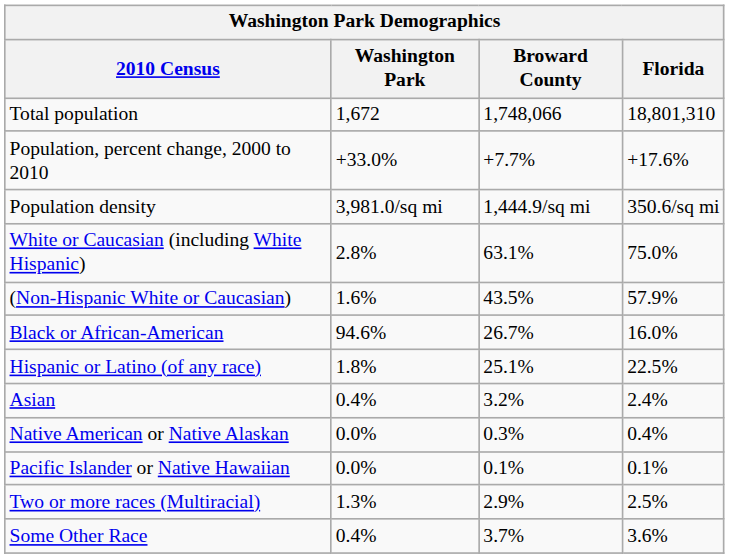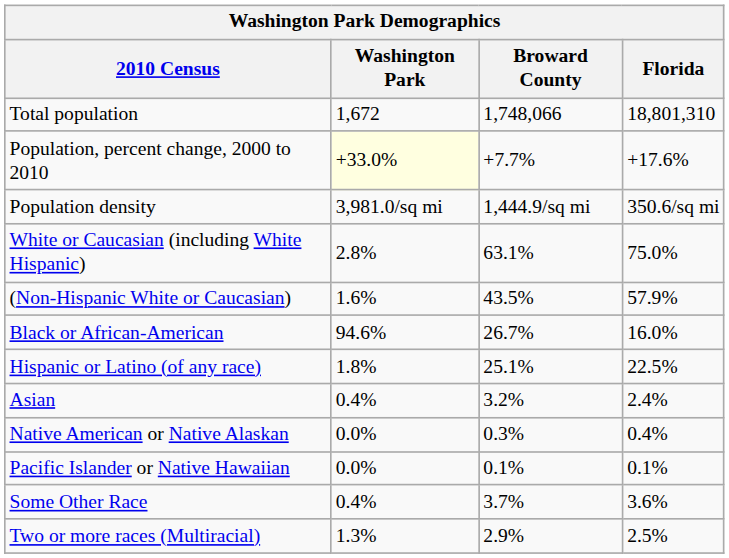Population, percent change, 2000 to 2010 | Washington Park: no background -> lightyellow background
rows swapped: Two or more races (Multiracial) <-> Some Other Race
